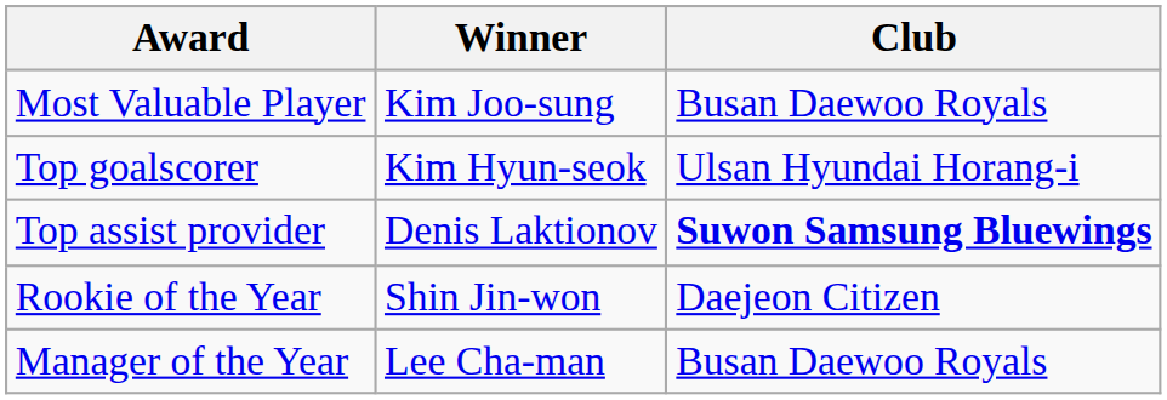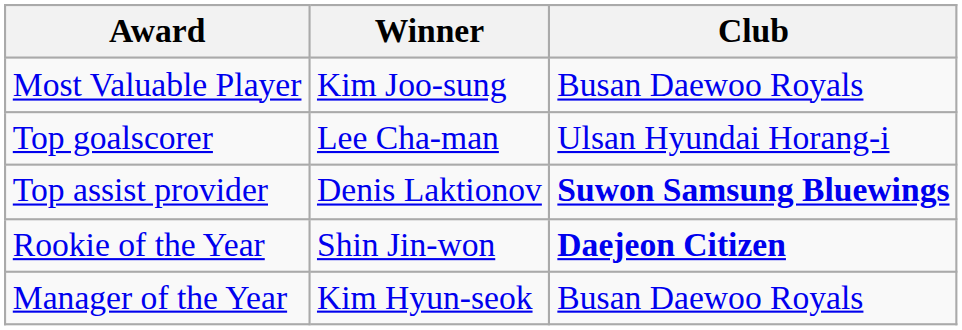Top goalscorer | Winner: Kim Hyun-seok -> Lee Cha-man
Rookie of the Year | Club: normal -> bold
Manager of the Year | Winner: Lee Cha-man -> Kim Hyun-seok
